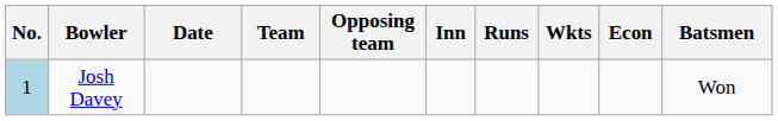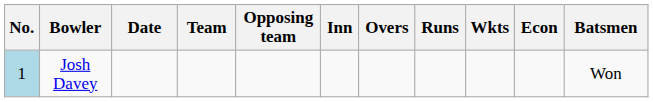+ column: Overs
